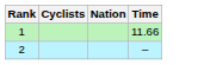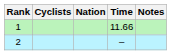+ column: Notes
